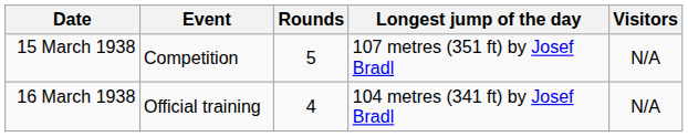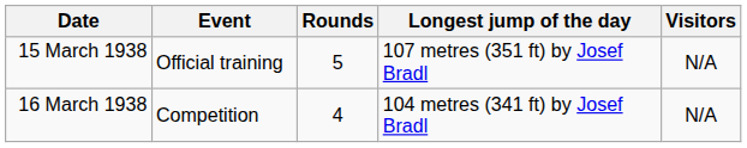15 March 1938 | Event: Competition -> Official training
16 March 1938 | Event: Official training -> Competition
